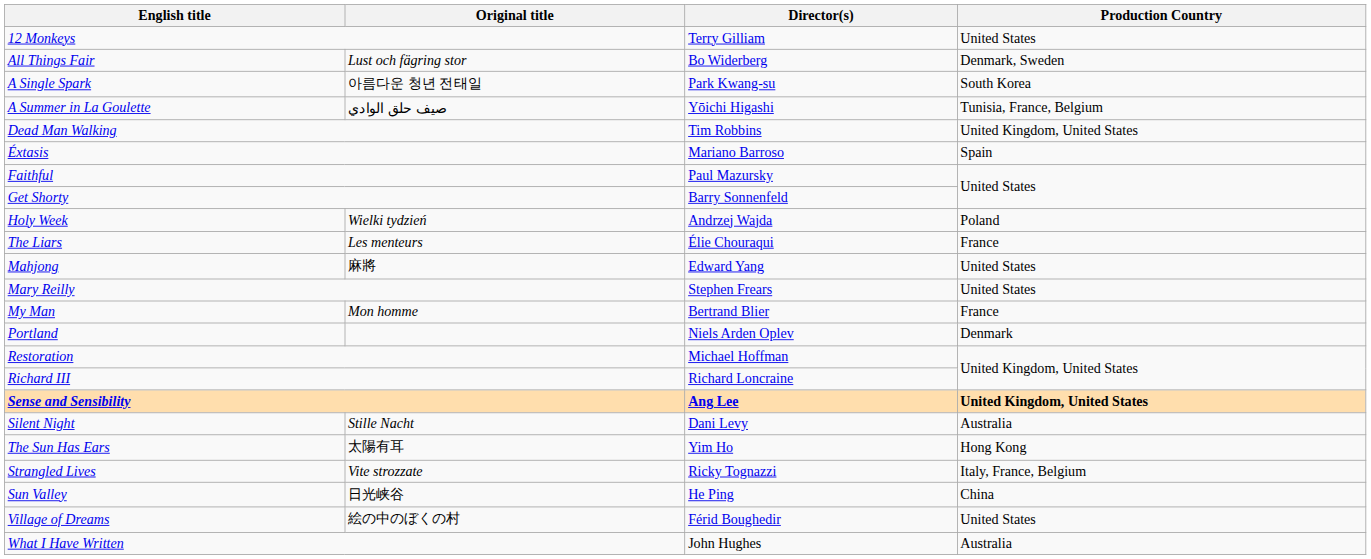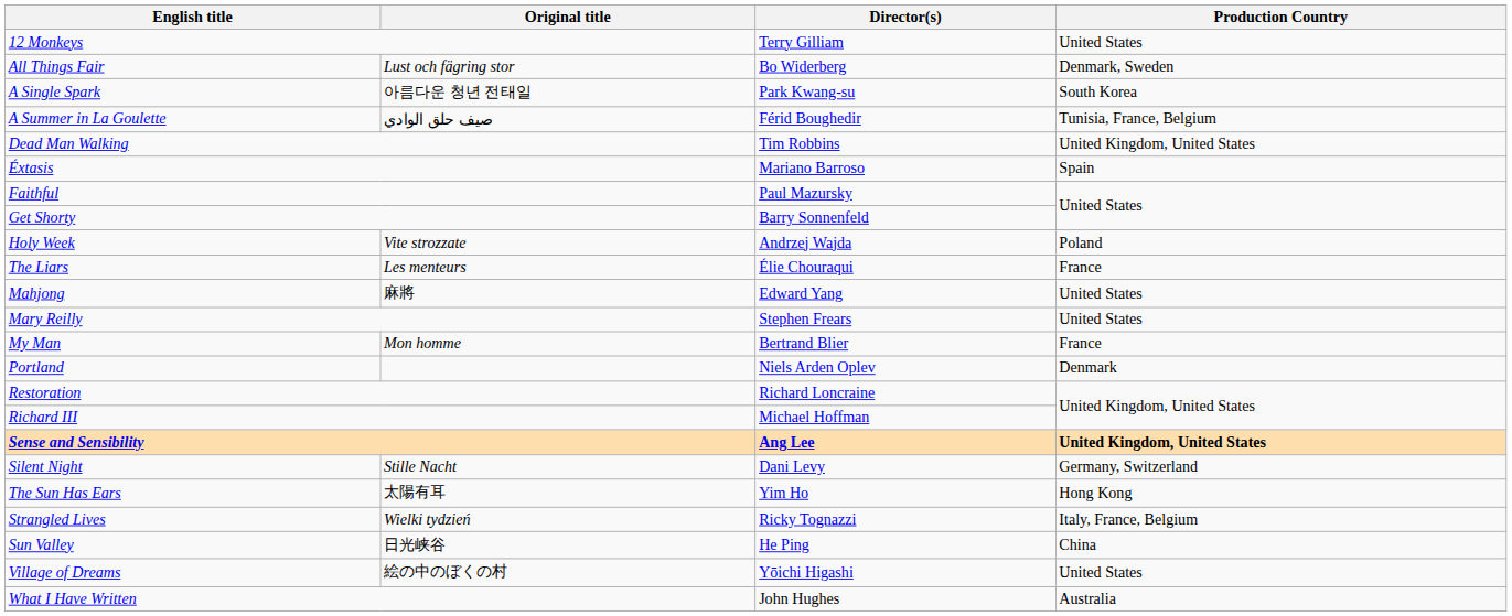A Summer in La Goulette | Director(s): Yōichi Higashi -> Férid Boughedir
Holy Week | Original title: Wielki tydzień -> Vite strozzate
Restoration | Director(s): Michael Hoffman -> Richard Loncraine
Richard III | Director(s): Richard Loncraine -> Michael Hoffman
Silent Night | Production Country: Australia -> Germany, Switzerland
Strangled Lives | Original title: Vite strozzate -> Wielki tydzień
Village of Dreams | Director(s): Férid Boughedir -> Yōichi Higashi
